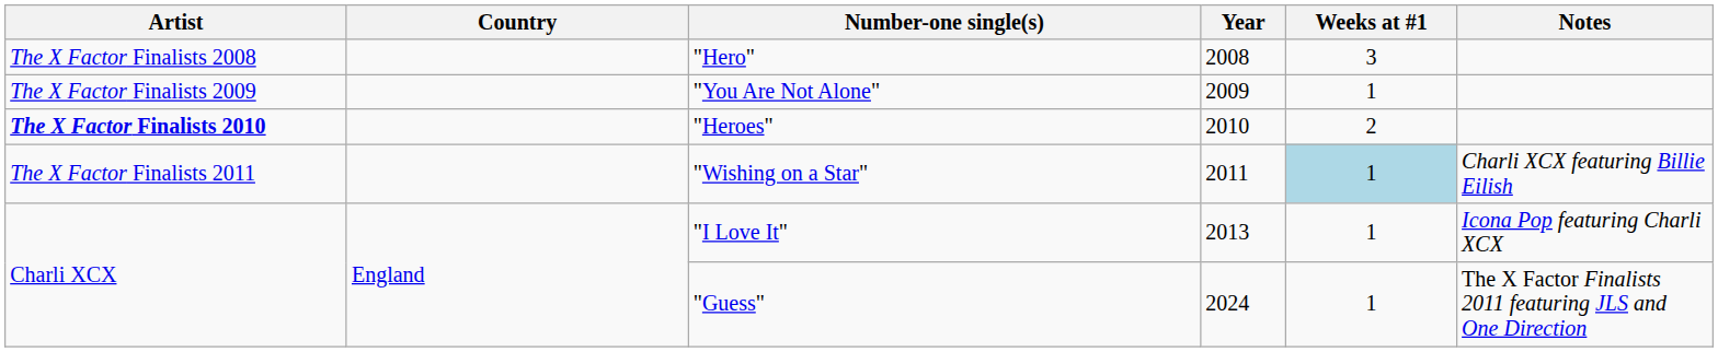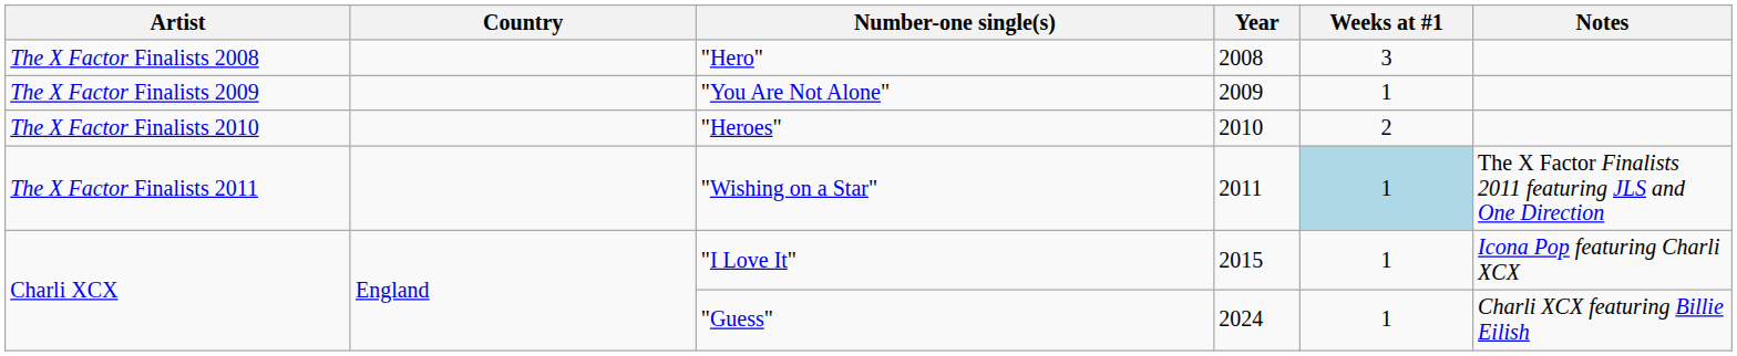"Heroes" | Artist: bold -> normal
"Wishing on a Star" | Notes: Charli XCX featuring Billie Eilish -> The X Factor Finalists 2011 featuring JLS and One Direction
"I Love It" | Year: 2013 -> 2015
"Guess" | Notes: The X Factor Finalists 2011 featuring JLS and One Direction -> Charli XCX featuring Billie Eilish
